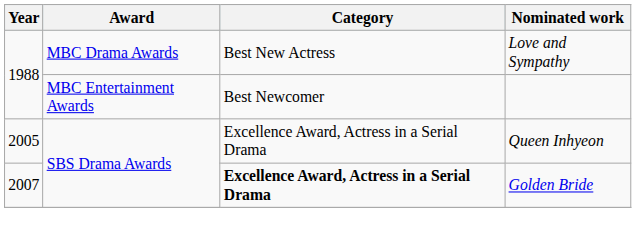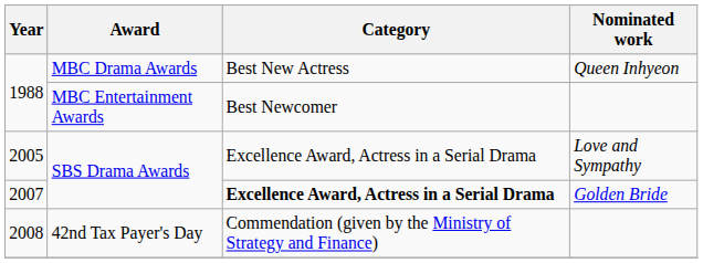1988 / MBC Drama Awards | Nominated work: Love and Sympathy -> Queen Inhyeon
2005 | Nominated work: Queen Inhyeon -> Love and Sympathy
+ row: 2008 | 42nd Tax Payer's Day | Commendation (given by the Ministry of Strategy and Finance)
